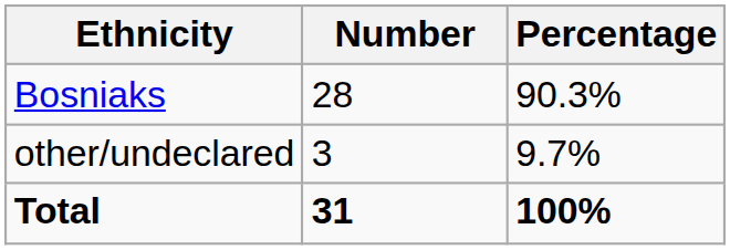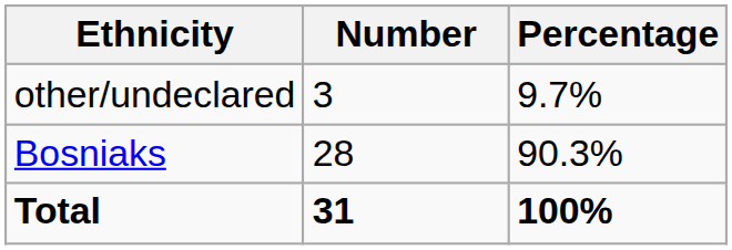rows swapped: Bosniaks <-> other/undeclared
